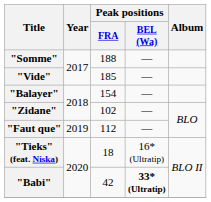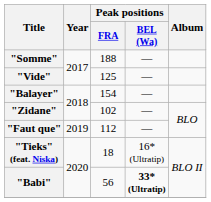"Vide" | Peak positions / FRA: 185 -> 125
"Babi" | Peak positions / FRA: 42 -> 56
